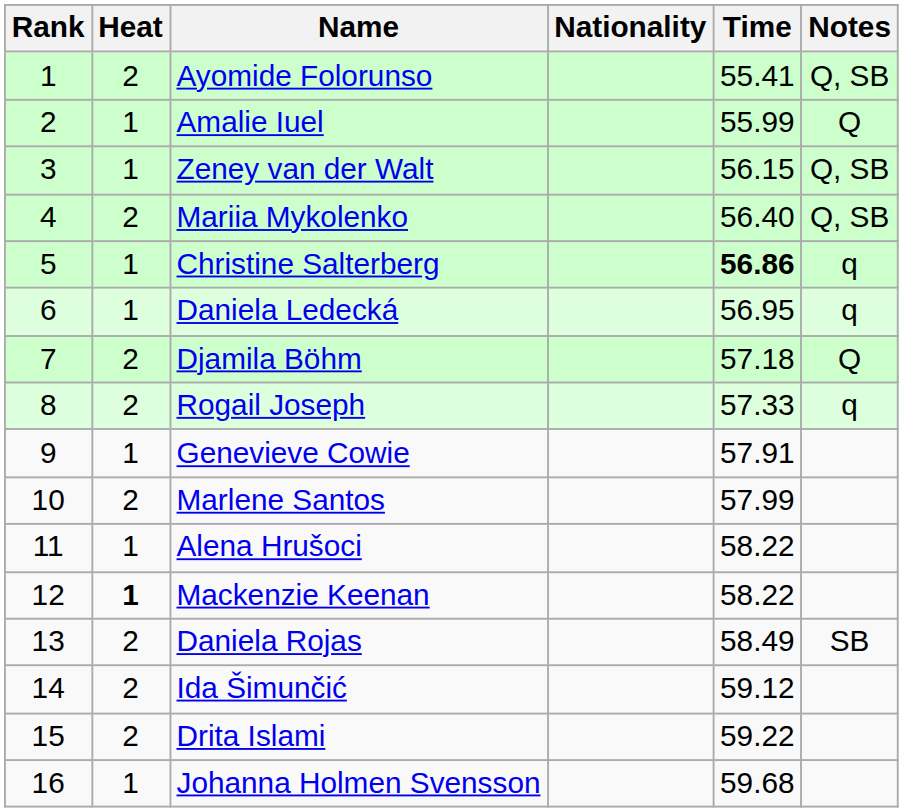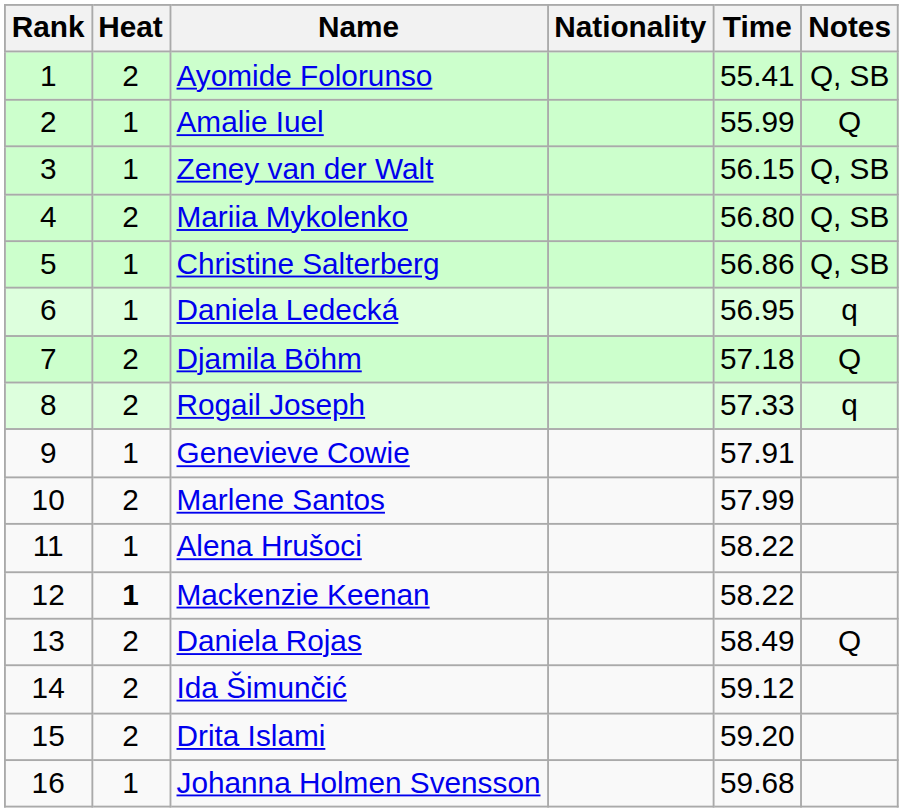Mariia Mykolenko | Time: 56.40 -> 56.80
Christine Salterberg | Time: bold -> normal
Christine Salterberg | Notes: q -> Q, SB
Daniela Rojas | Notes: SB -> Q
Drita Islami | Time: 59.22 -> 59.20
